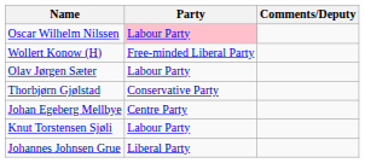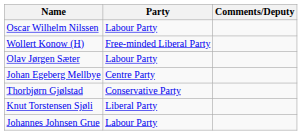Oscar Wilhelm Nilssen | Party: pink background -> no background
rows swapped: Johan Egeberg Mellbye <-> Thorbjørn Gjølstad
Knut Torstensen Sjøli | Party: Labour Party -> Liberal Party
Johannes Johnsen Grue | Party: Liberal Party -> Labour Party
